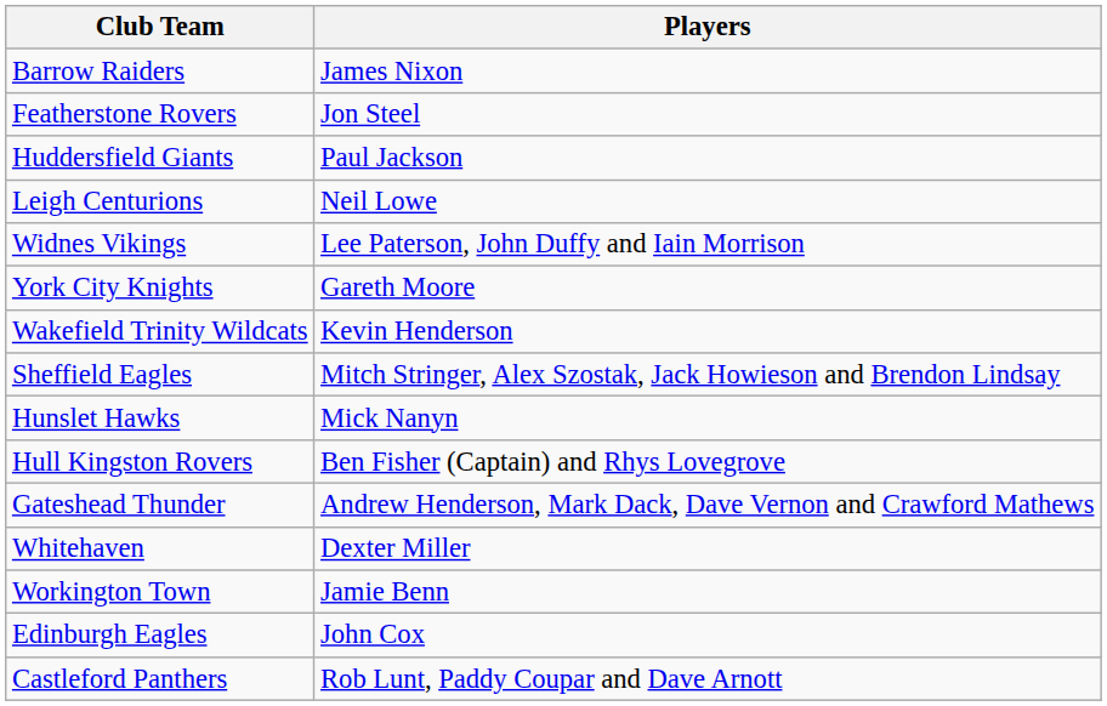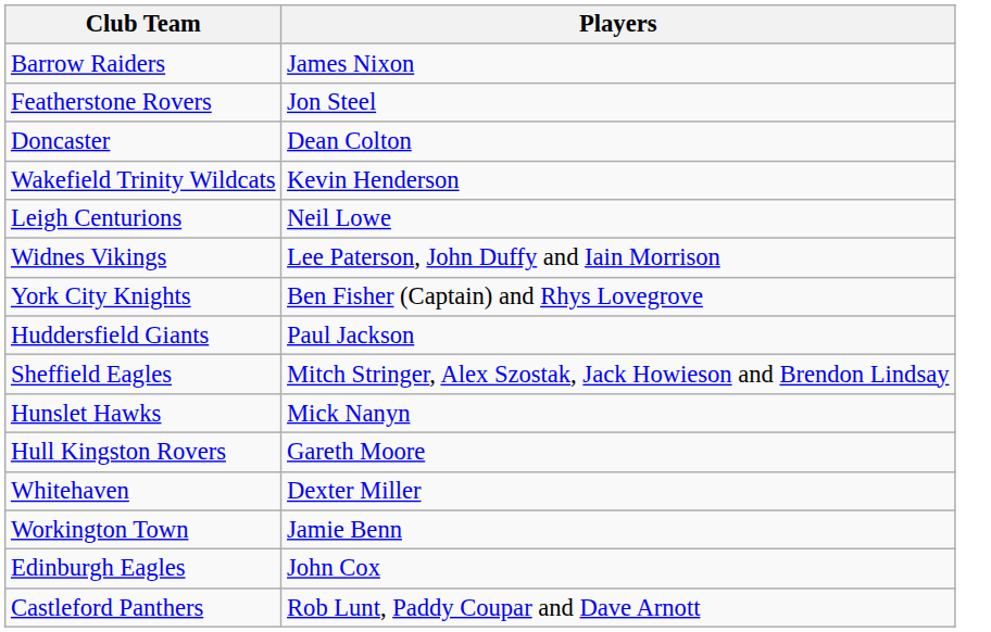+ row: Doncaster | Dean Colton
rows swapped: Wakefield Trinity Wildcats <-> Huddersfield Giants
York City Knights | Players: Gareth Moore -> Ben Fisher (Captain) and Rhys Lovegrove
Hull Kingston Rovers | Players: Ben Fisher (Captain) and Rhys Lovegrove -> Gareth Moore
- row: Gateshead Thunder | Andrew Henderson, Mark Dack, Dave Vernon and Crawford Mathews
